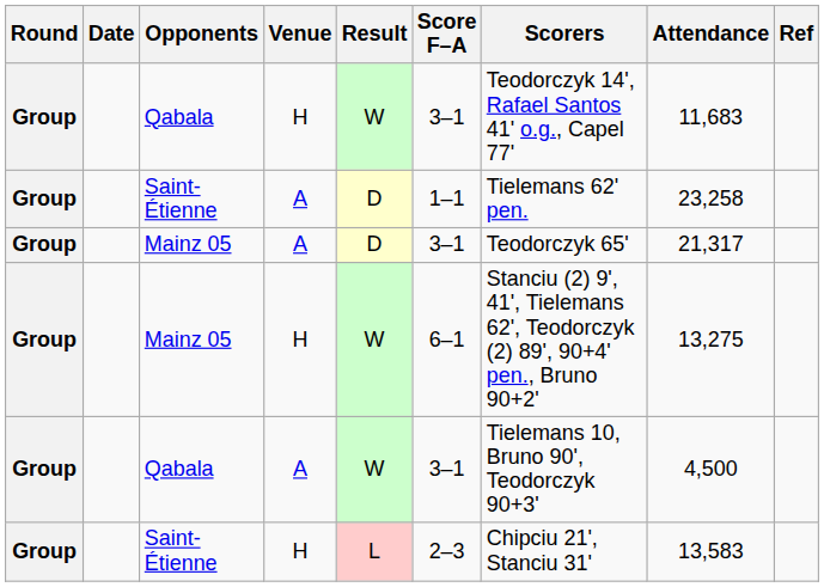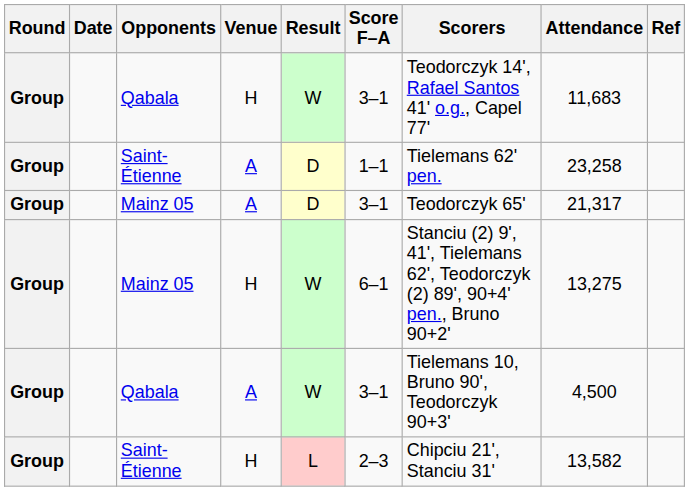Saint-Étienne / H | Attendance: 13,583 -> 13,582
